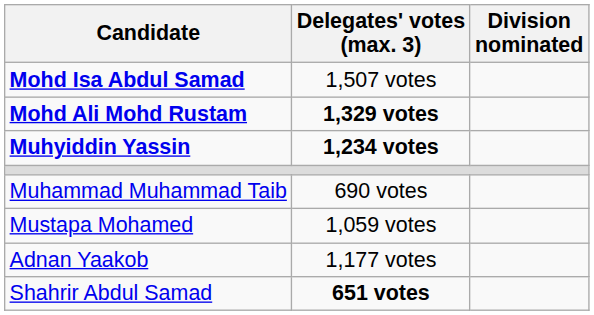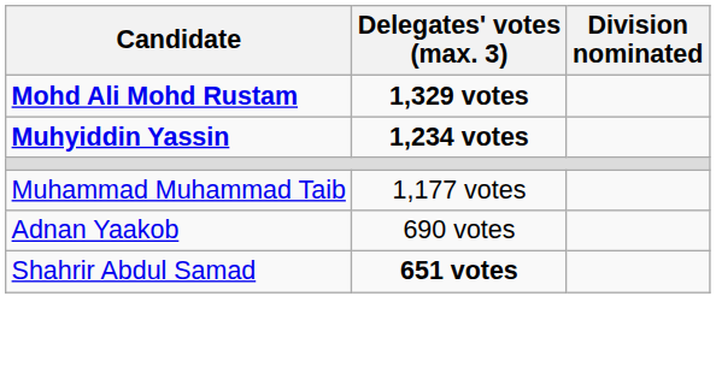- row: Mohd Isa Abdul Samad | 1,507 votes
Muhammad Muhammad Taib | Delegates' votes (max. 3): 690 votes -> 1,177 votes
- row: Mustapa Mohamed | 1,059 votes
Adnan Yaakob | Delegates' votes (max. 3): 1,177 votes -> 690 votes
